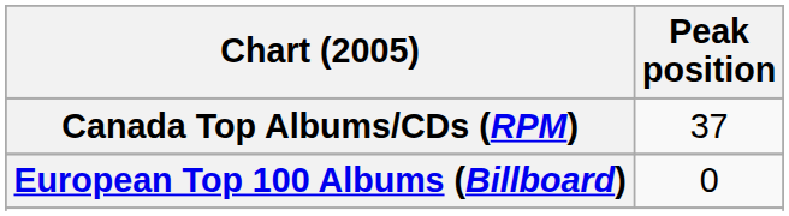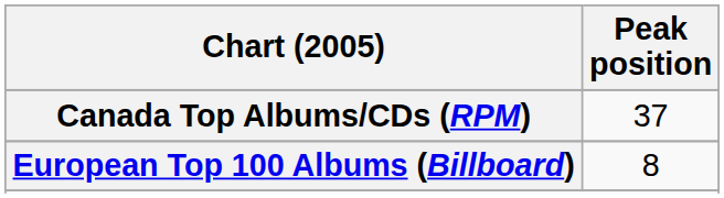European Top 100 Albums (Billboard) | Peak position: 0 -> 8
